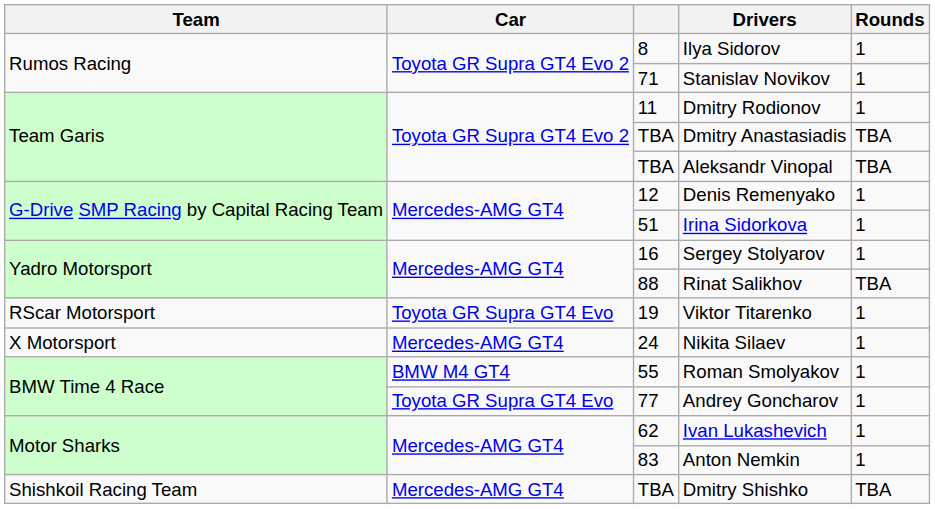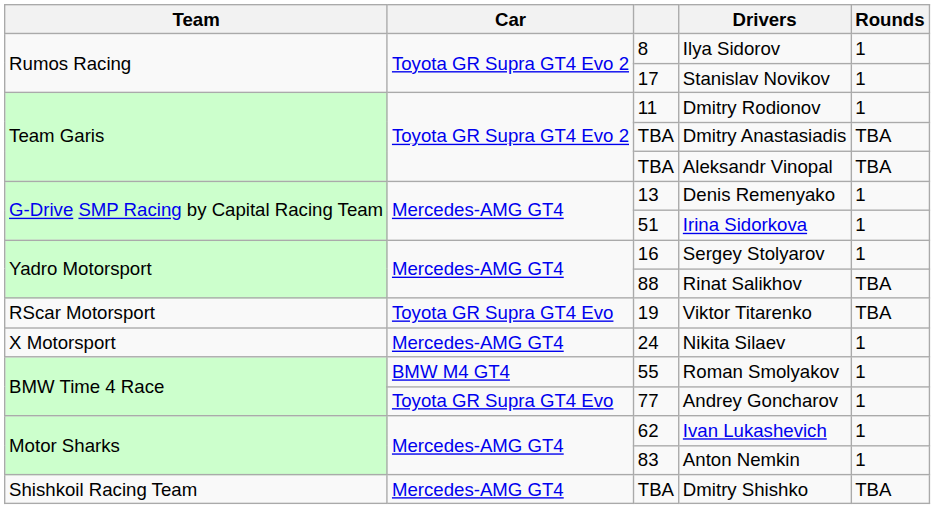Stanislav Novikov | column 3: 71 -> 17
Denis Remenyako | column 3: 12 -> 13
Viktor Titarenko | Rounds: 1 -> TBA
